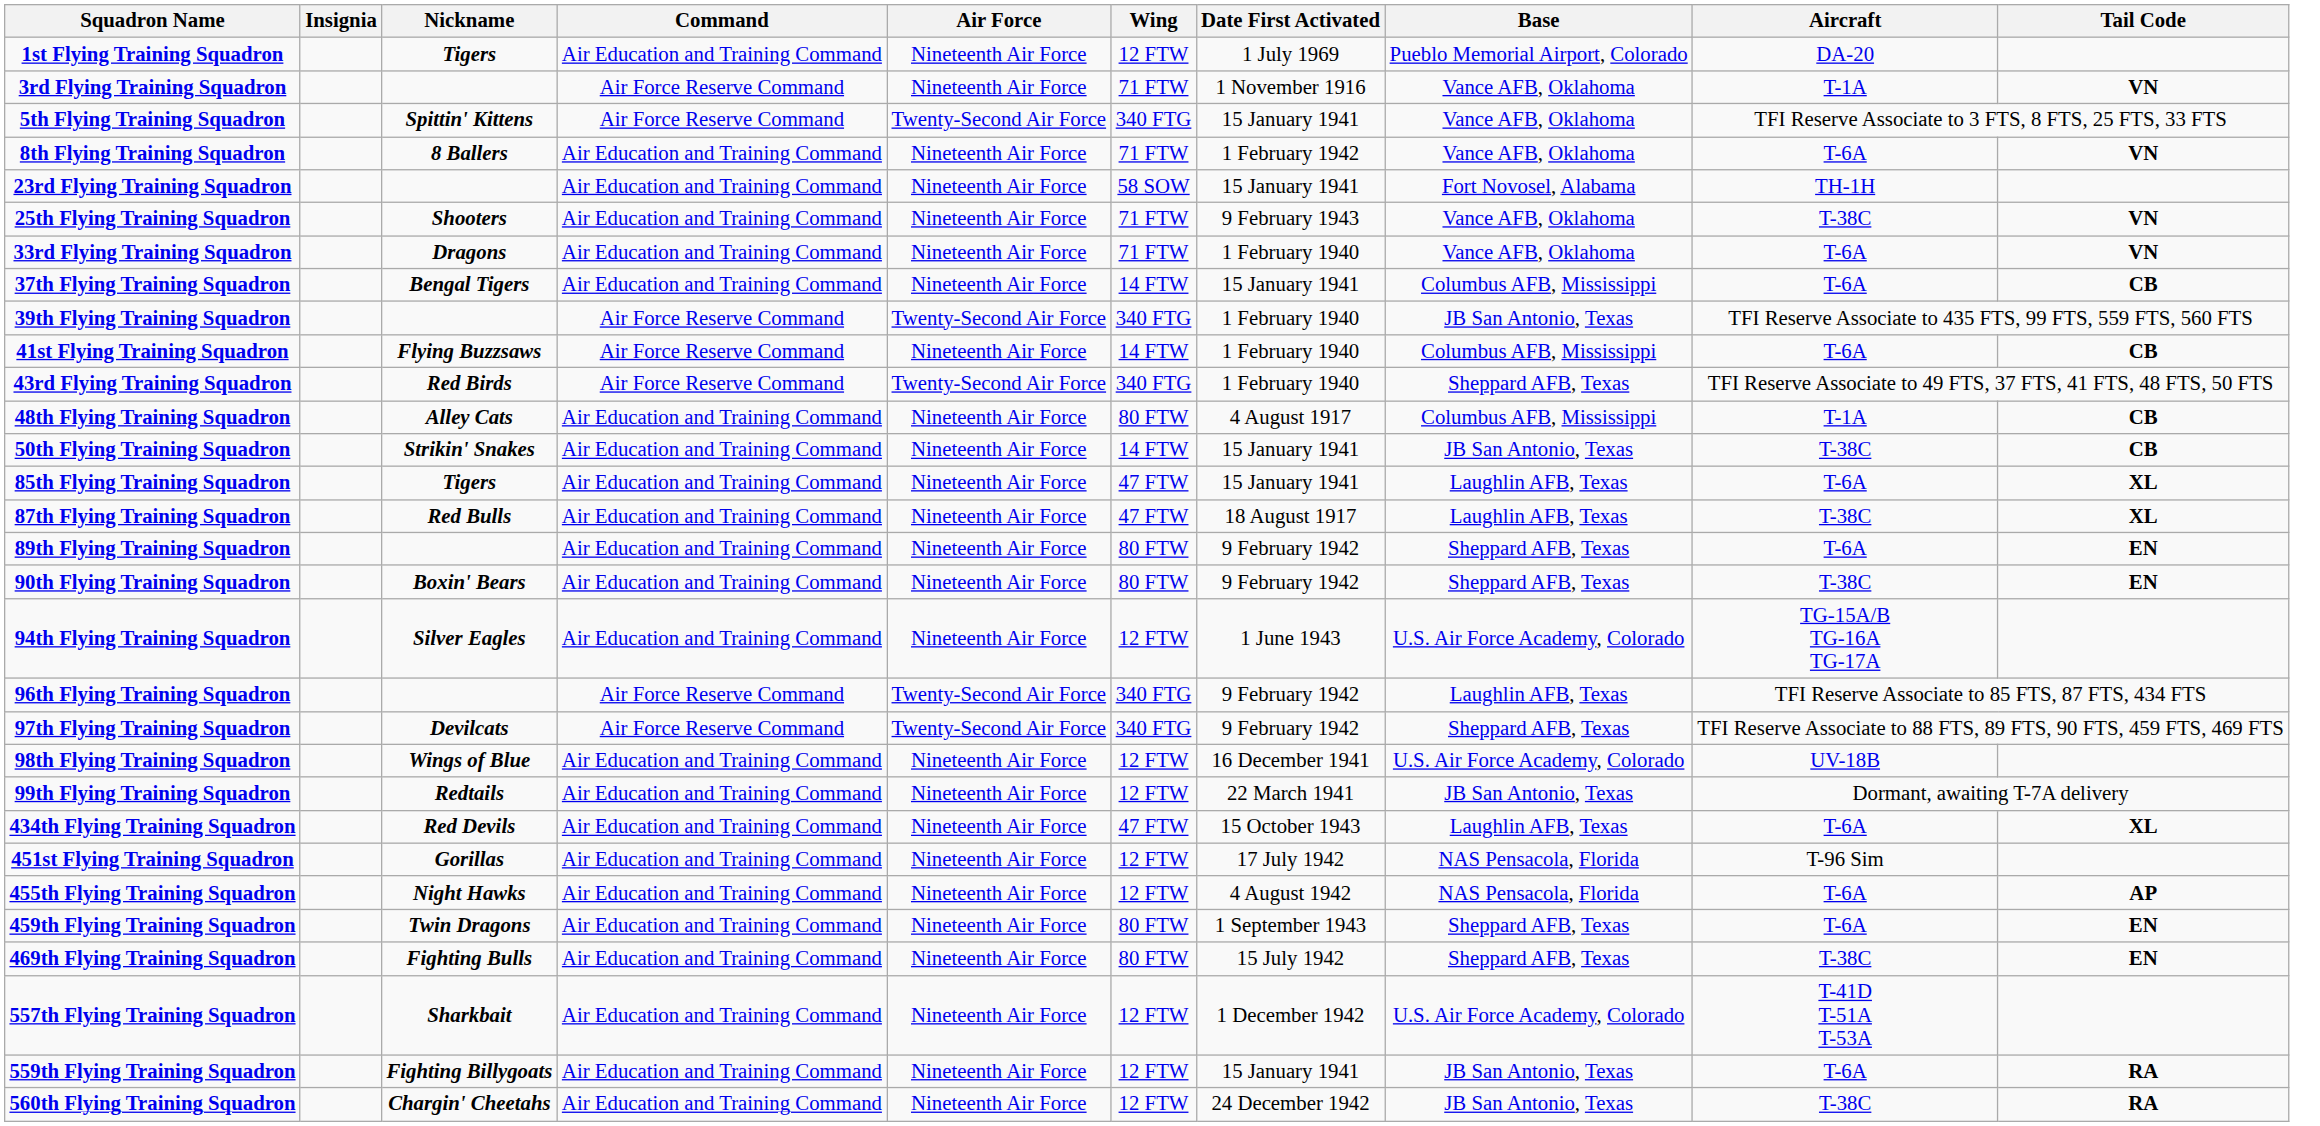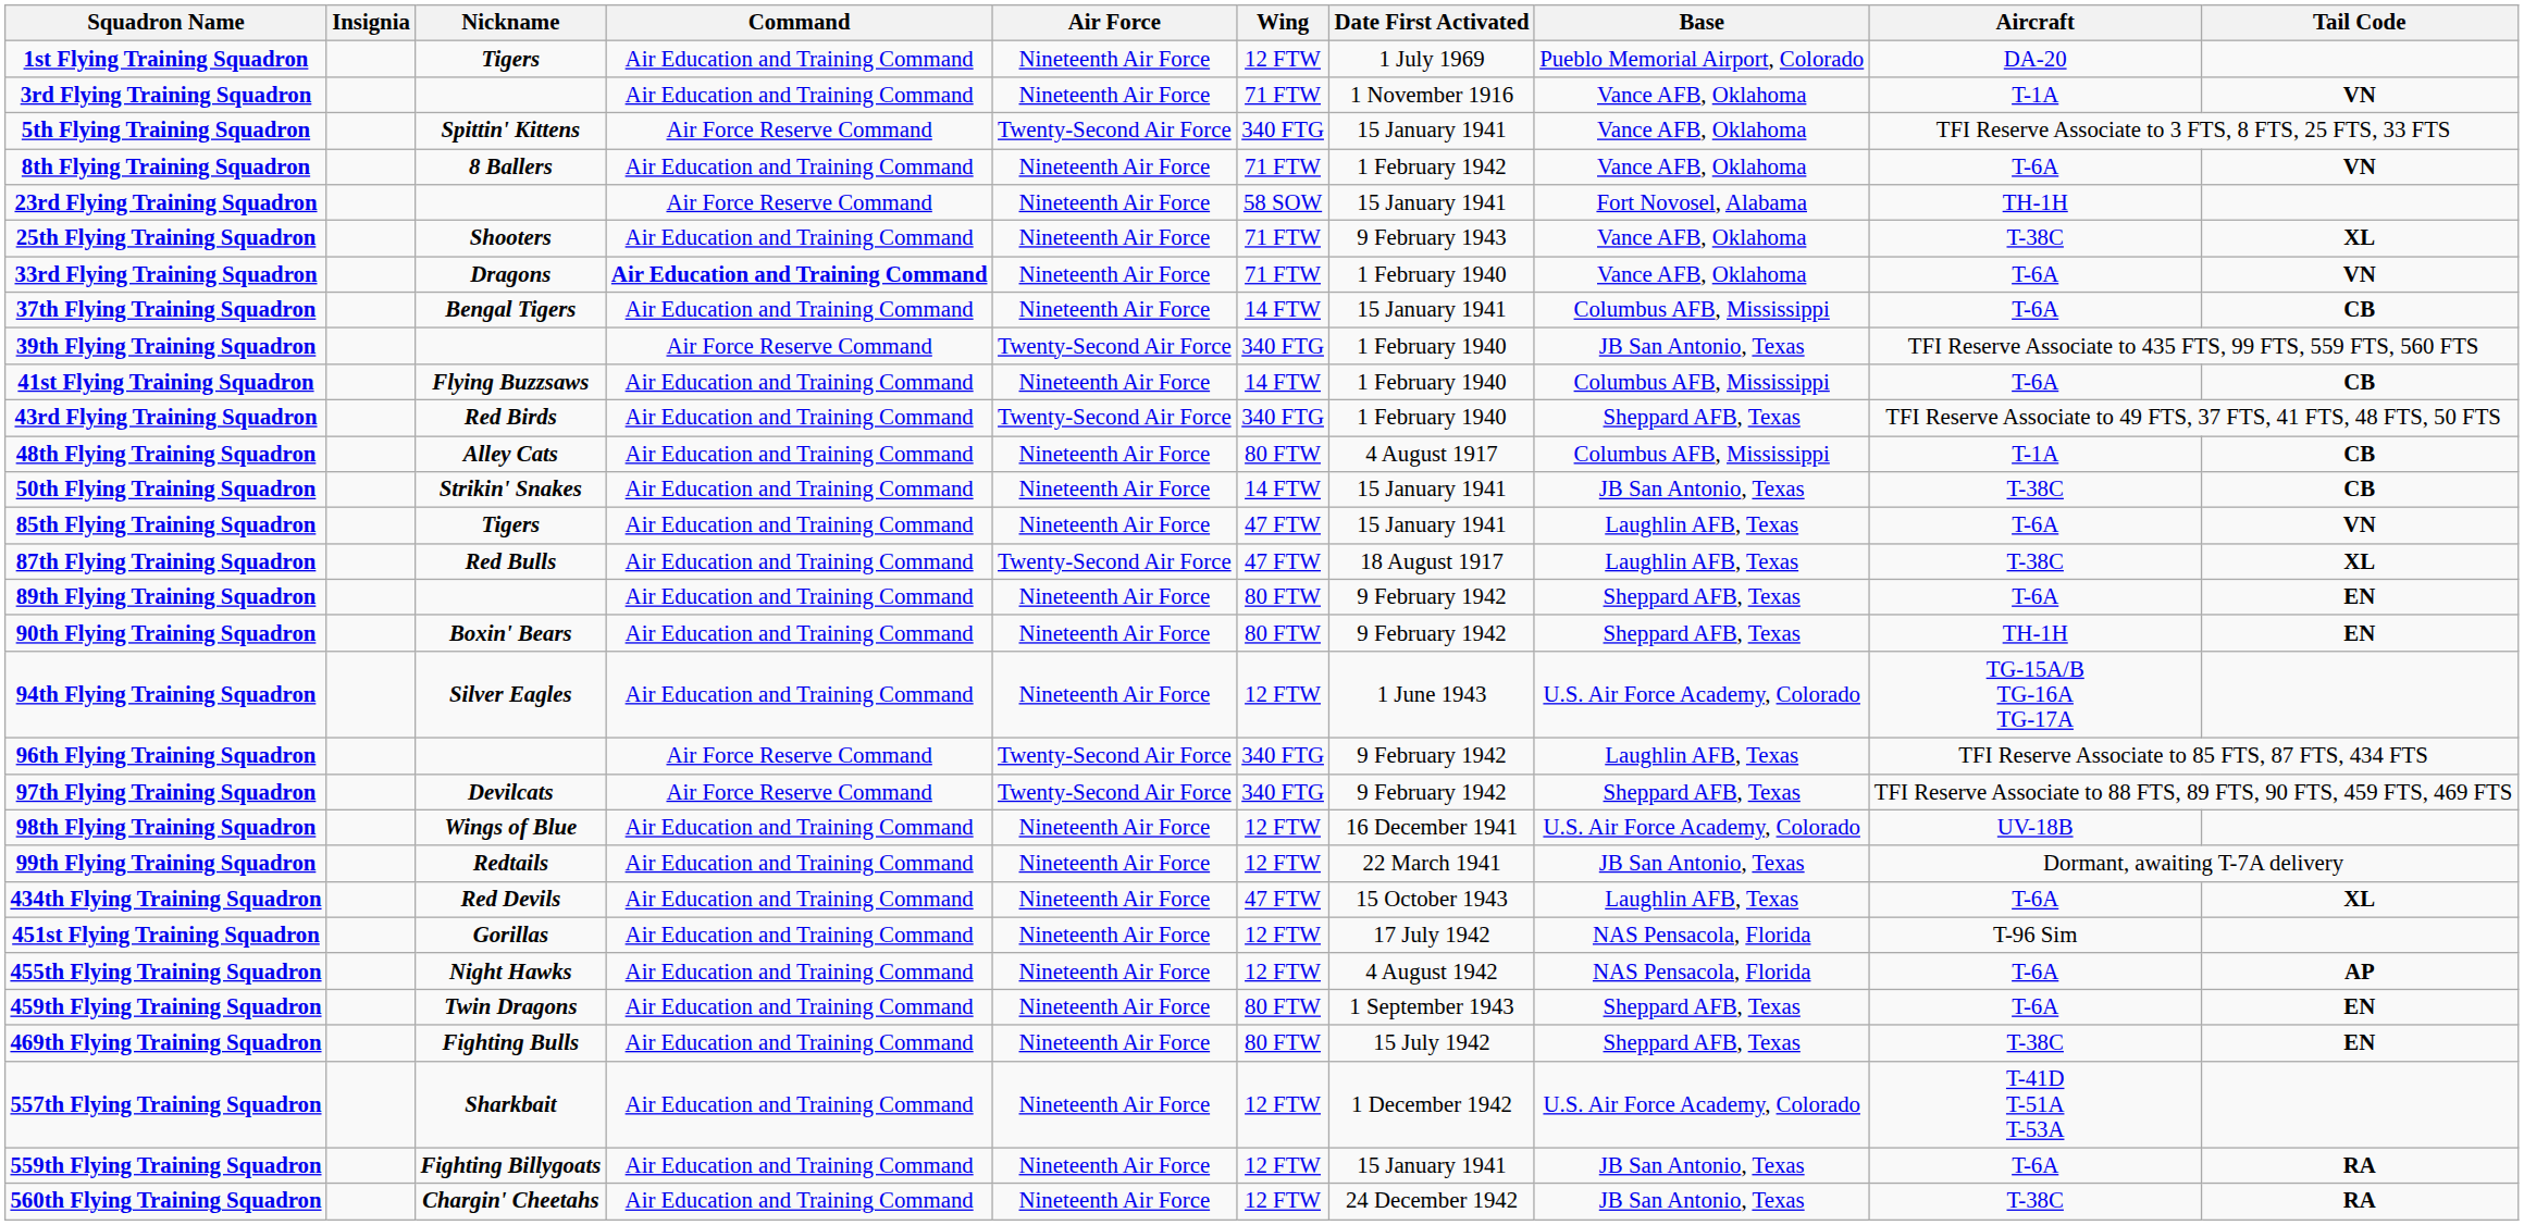3rd Flying Training Squadron | Command: Air Force Reserve Command -> Air Education and Training Command
23rd Flying Training Squadron | Command: Air Education and Training Command -> Air Force Reserve Command
25th Flying Training Squadron | Tail Code: VN -> XL
33rd Flying Training Squadron | Command: normal -> bold
41st Flying Training Squadron | Command: Air Force Reserve Command -> Air Education and Training Command
43rd Flying Training Squadron | Command: Air Force Reserve Command -> Air Education and Training Command
85th Flying Training Squadron | Tail Code: XL -> VN
87th Flying Training Squadron | Air Force: Nineteenth Air Force -> Twenty-Second Air Force
90th Flying Training Squadron | Aircraft: T-38C -> TH-1H
